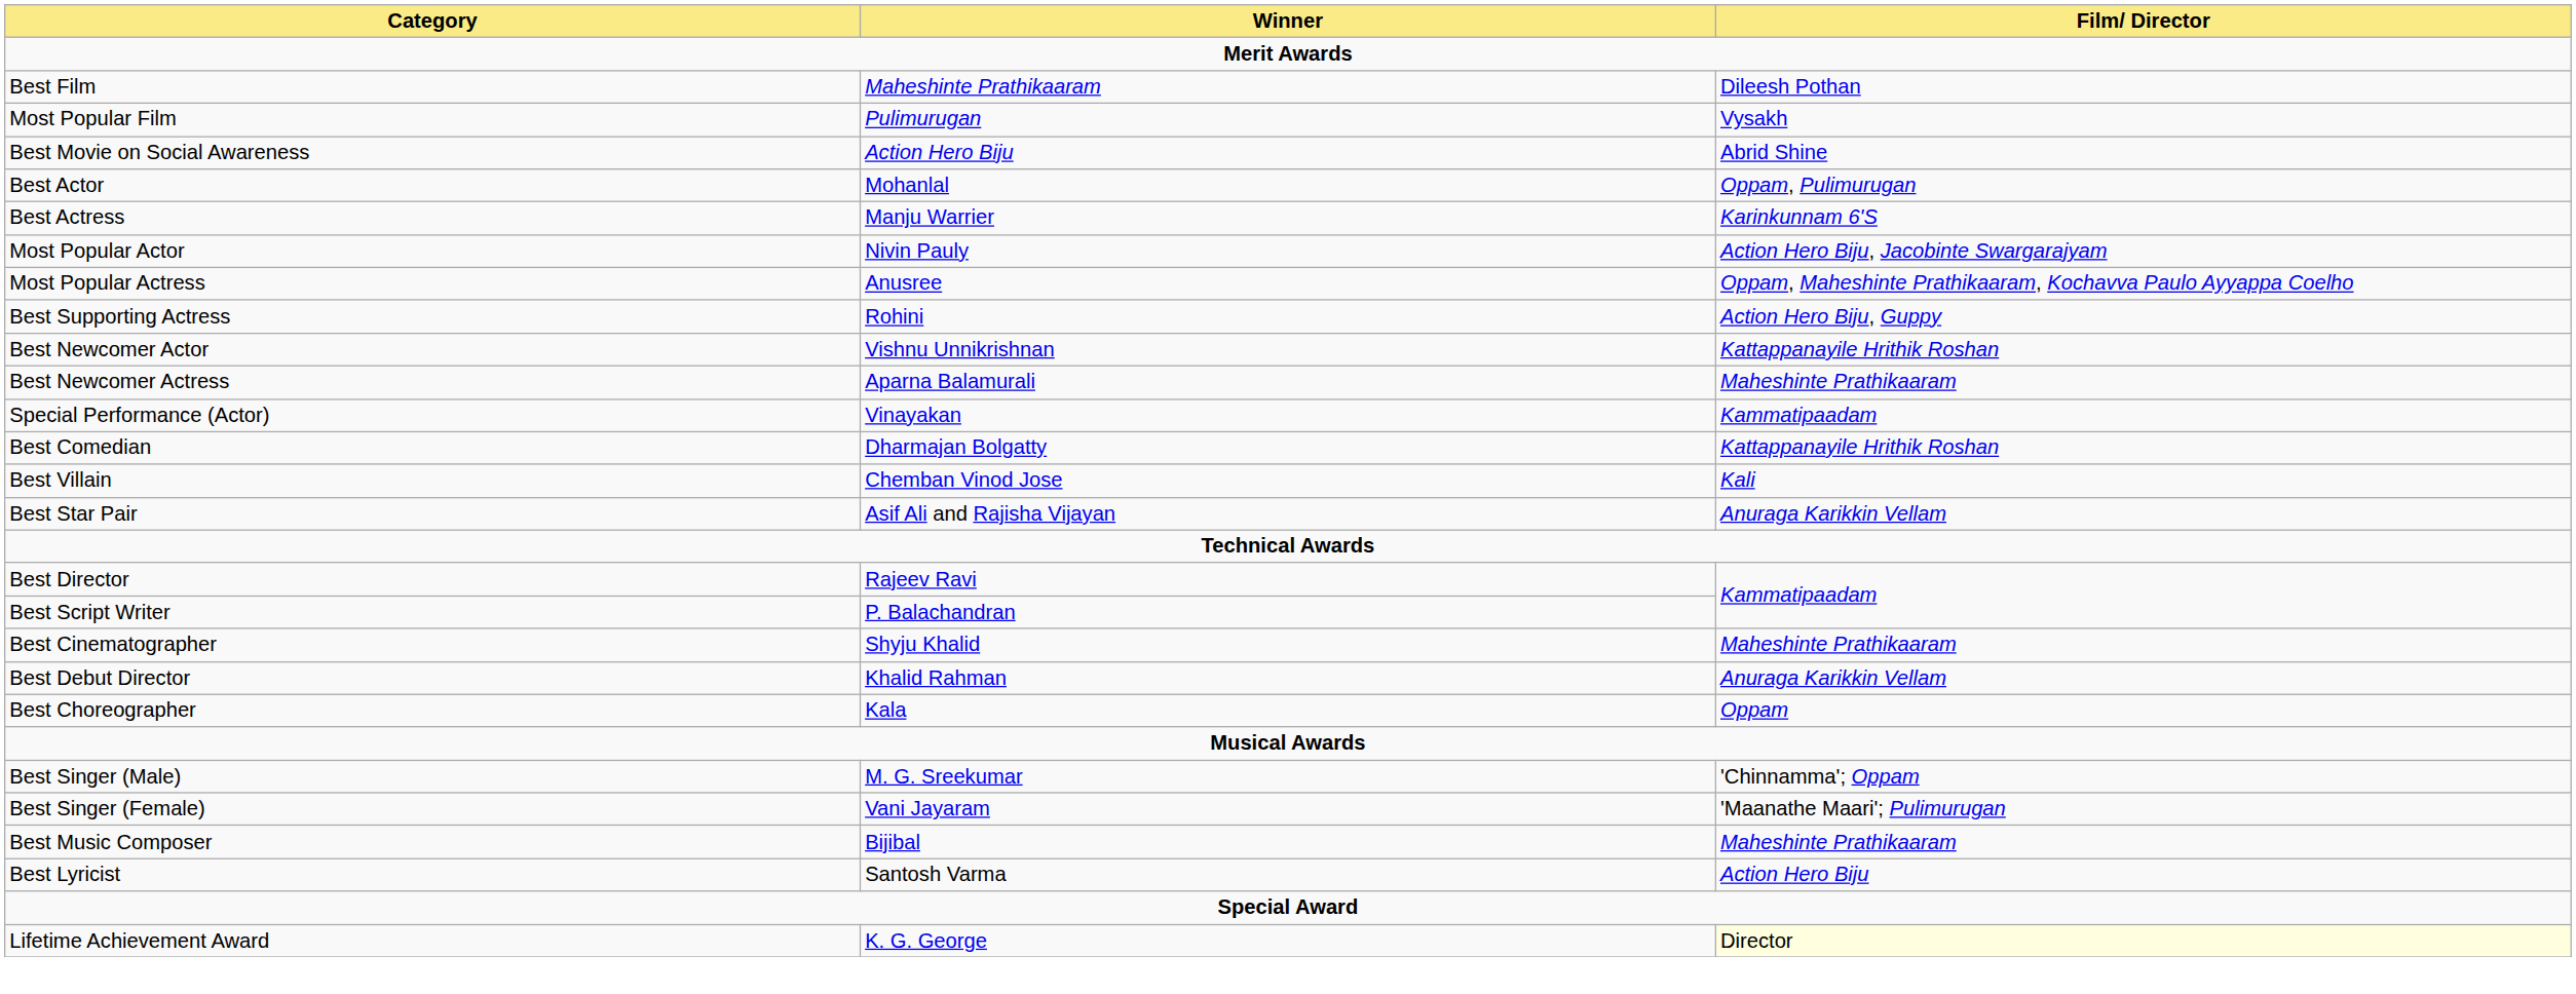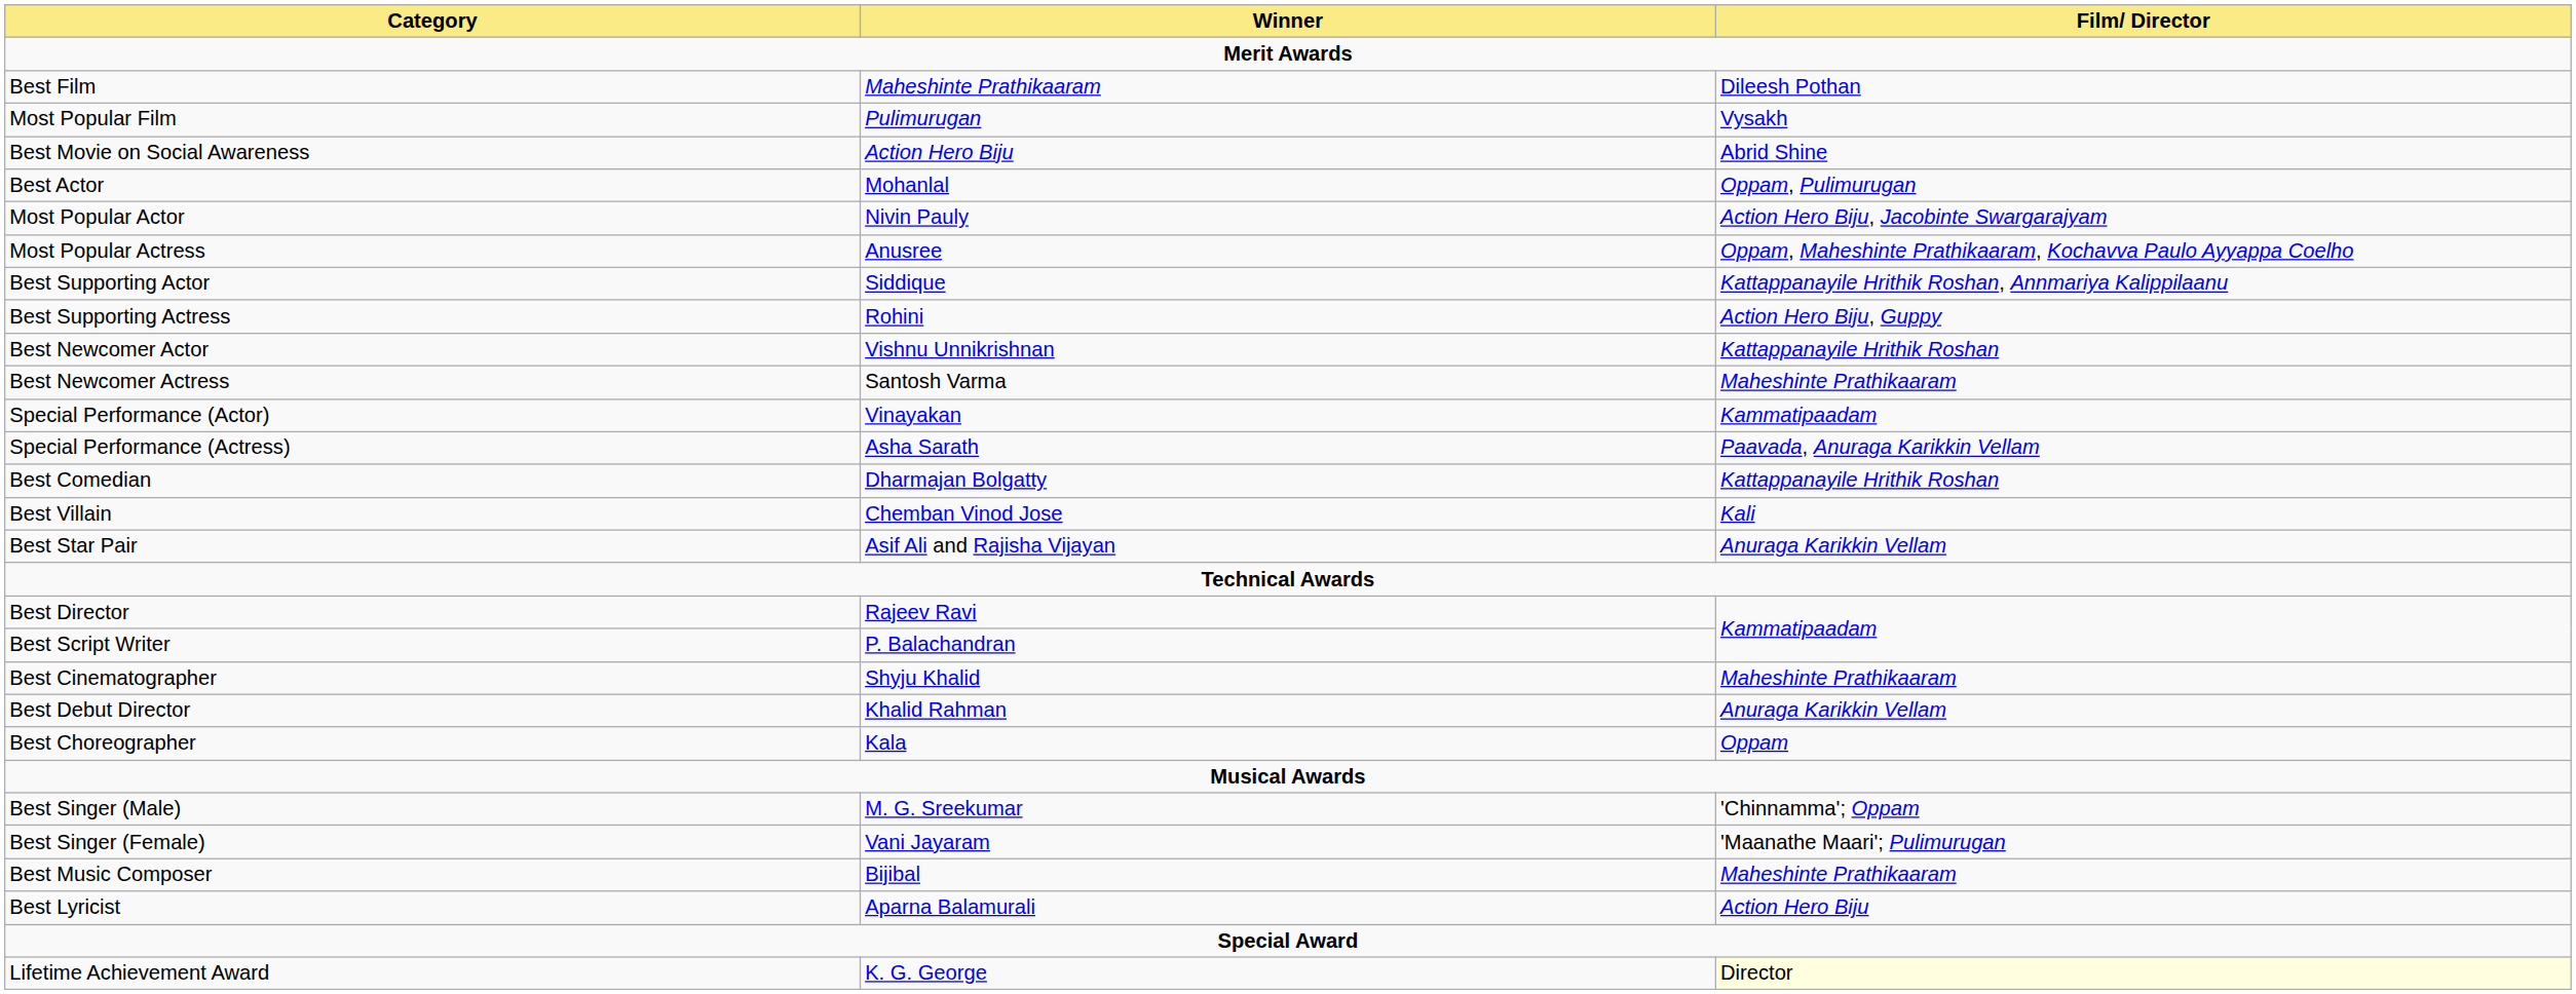- row: Best Actress | Manju Warrier | Karinkunnam 6'S
+ row: Best Supporting Actor | Siddique | Kattappanayile Hrithik Roshan, Annmariya Kalippilaanu
Best Newcomer Actress | Winner: Aparna Balamurali -> Santosh Varma
+ row: Special Performance (Actress) | Asha Sarath | Paavada, Anuraga Karikkin Vellam
Best Lyricist | Winner: Santosh Varma -> Aparna Balamurali
